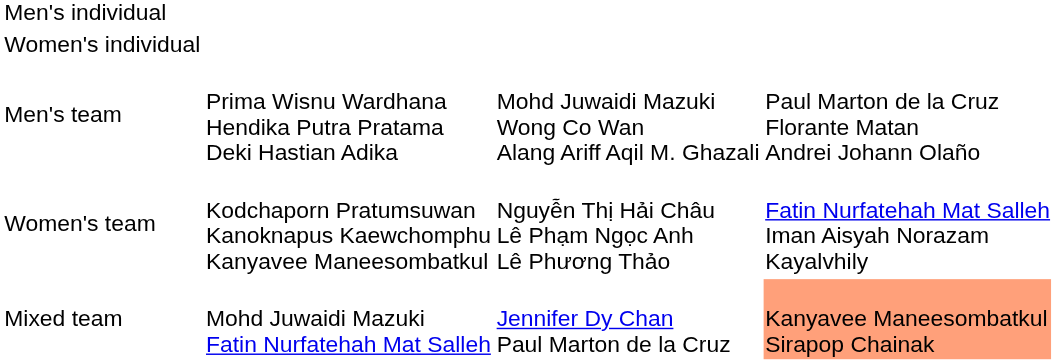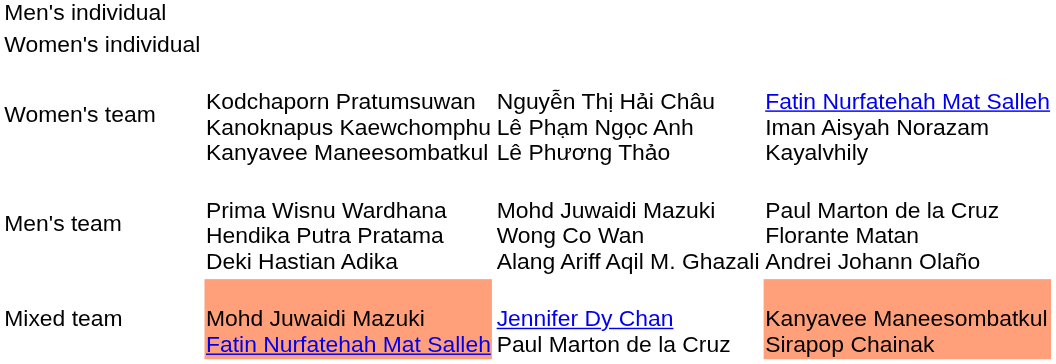rows swapped: Men's team <-> Women's team
Mixed team | column 2: no background -> lightsalmon background
